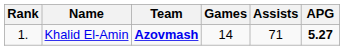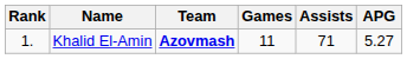Khalid El-Amin | Games: 14 -> 11
Khalid El-Amin | APG: bold -> normal
